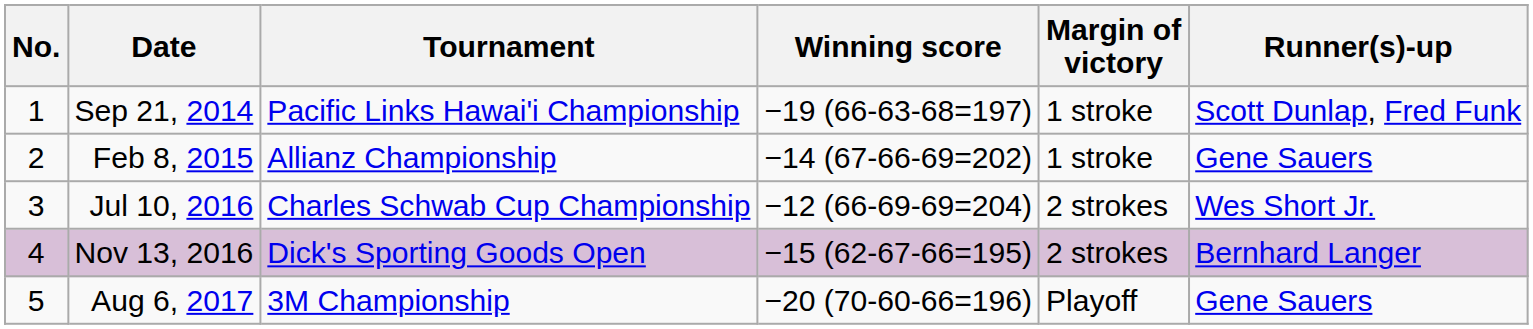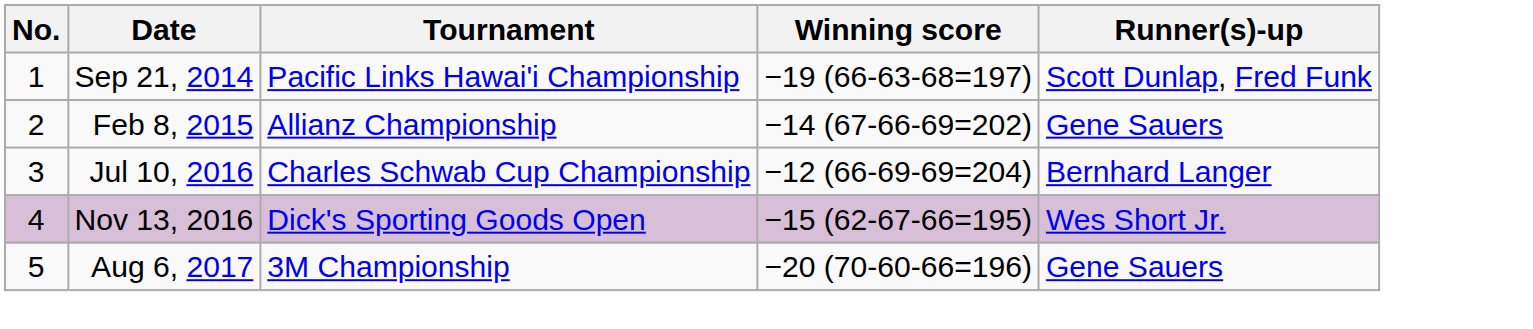- column: Margin of victory | 1 stroke | 1 stroke | 2 strokes | 2 strokes | Playoff
Jul 10, 2016 | Runner(s)-up: Wes Short Jr. -> Bernhard Langer
Nov 13, 2016 | Runner(s)-up: Bernhard Langer -> Wes Short Jr.
